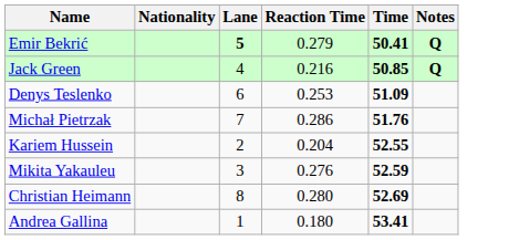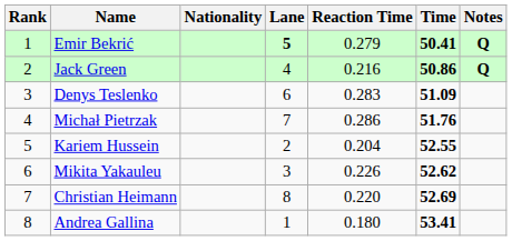+ column: Rank | 1 | 2 | 3 | 4 | 5 | 6 | 7 | 8
Jack Green | Time: 50.85 -> 50.86
Denys Teslenko | Reaction Time: 0.253 -> 0.283
Mikita Yakauleu | Reaction Time: 0.276 -> 0.226
Mikita Yakauleu | Time: 52.59 -> 52.62
Christian Heimann | Reaction Time: 0.280 -> 0.220
